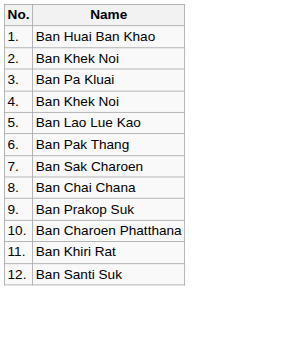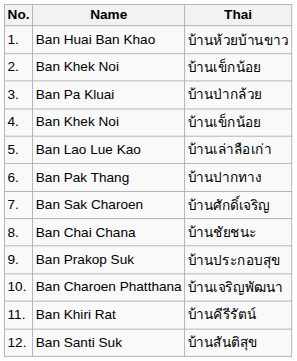+ column: Thai | บ้านห้วยบ้านขาว | บ้านเข็กน้อย | บ้านป่ากล้วย | บ้านเข็กน้อย | บ้านเล่าลือเก่า | บ้านปากทาง | บ้านศักดิ์เจริญ | บ้านชัยชนะ | บ้านประกอบสุข | บ้านเจริญพัฒนา | บ้านคีรีรัตน์ | บ้านสันติสุข
